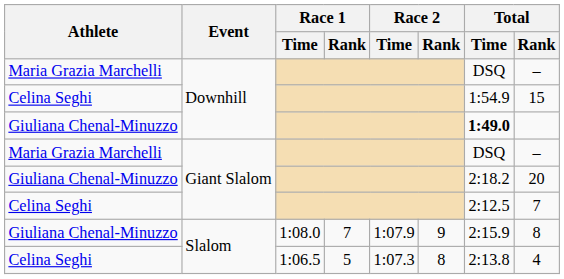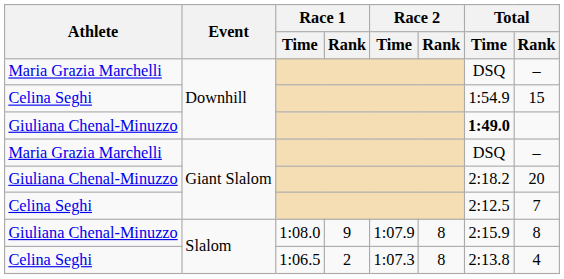Giuliana Chenal-Minuzzo / Slalom | Race 1 / Rank: 7 -> 9
Giuliana Chenal-Minuzzo / Slalom | Race 2 / Rank: 9 -> 8
Celina Seghi / Slalom | Race 1 / Rank: 5 -> 2
